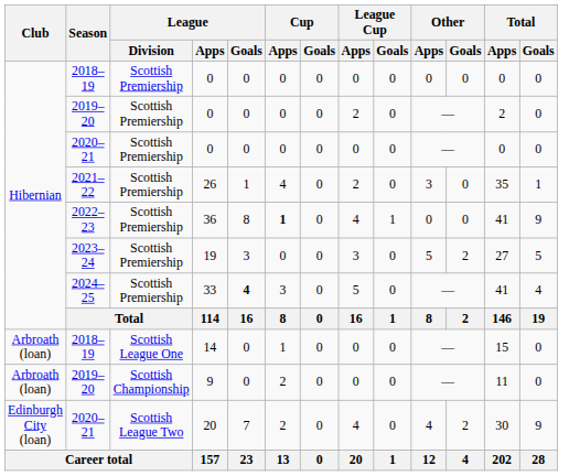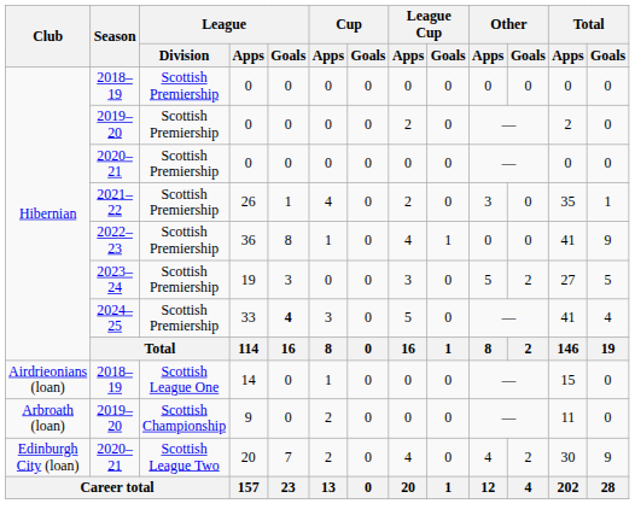36 | Cup / Apps: bold -> normal
14 | Club: Arbroath (loan) -> Airdrieonians (loan)
